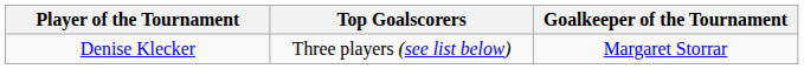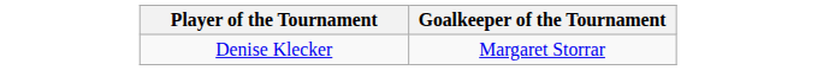- column: Top Goalscorers | Three players (see list below)
